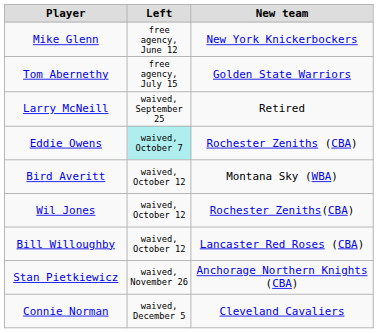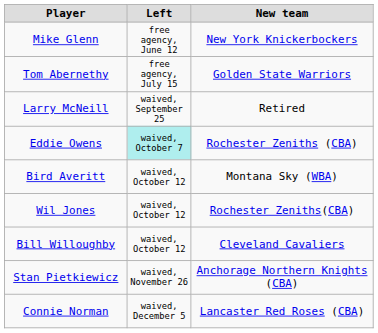Bill Willoughby | New team: Lancaster Red Roses (CBA) -> Cleveland Cavaliers
Connie Norman | New team: Cleveland Cavaliers -> Lancaster Red Roses (CBA)
